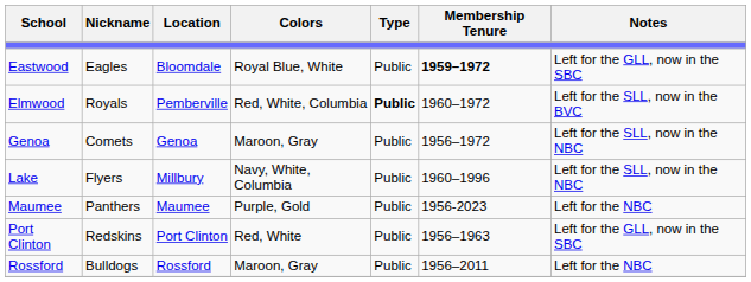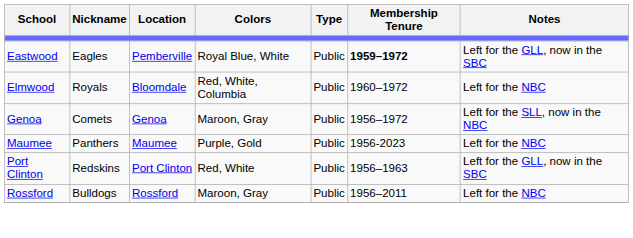Eastwood | Location: Bloomdale -> Pemberville
Elmwood | Location: Pemberville -> Bloomdale
Elmwood | Type: bold -> normal
Elmwood | Notes: Left for the SLL, now in the BVC -> Left for the NBC
- row: Lake | Flyers | Millbury | Navy, White, Columbia | Public | 1960–1996 | Left for the SLL, now in the NBC
